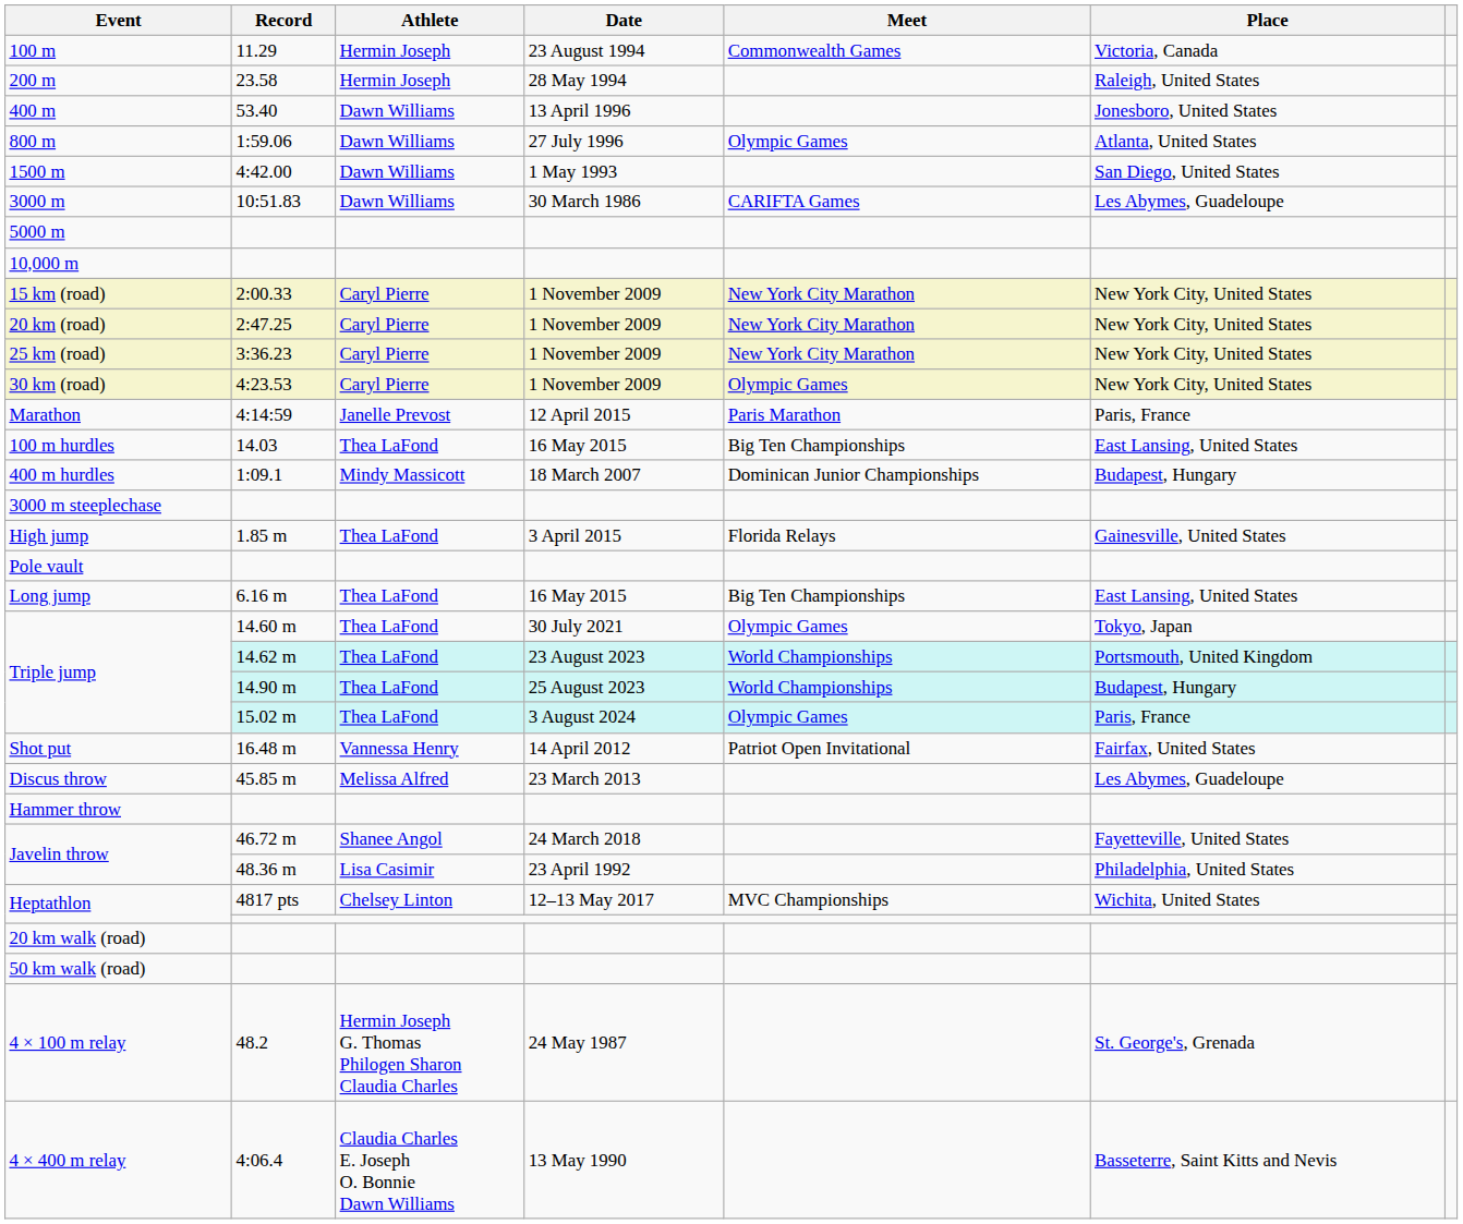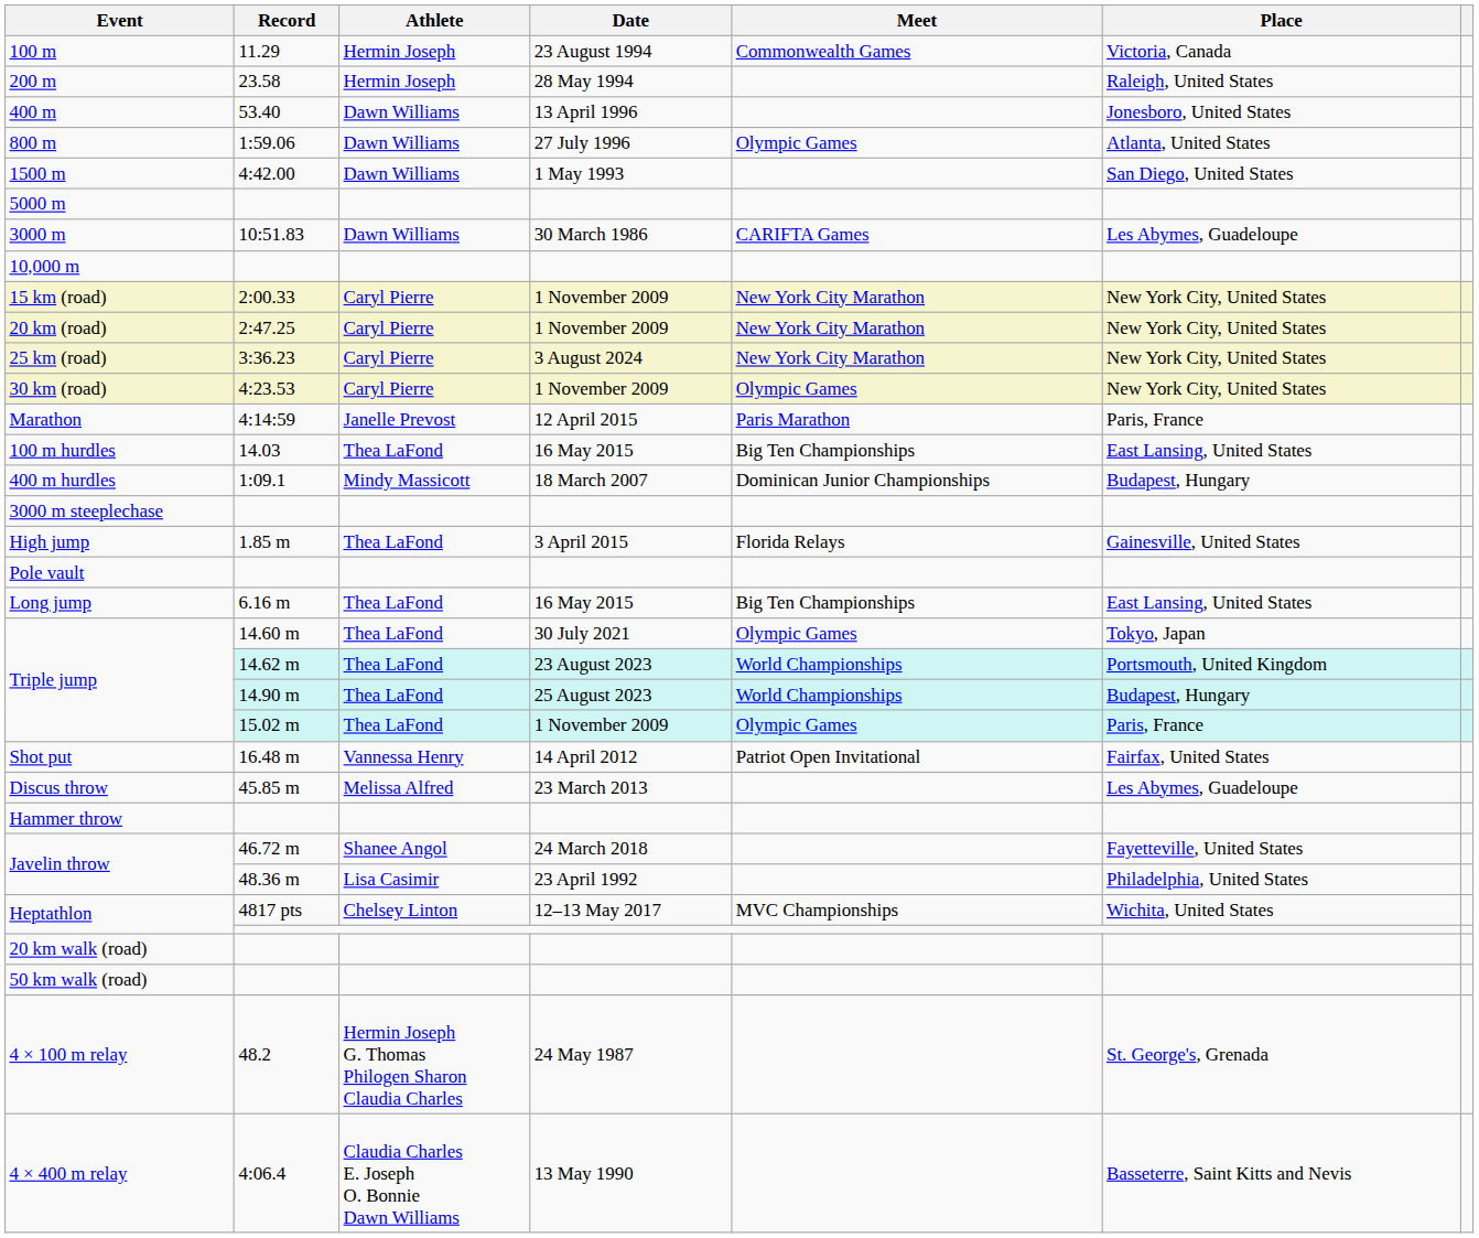rows swapped: 3000 m <-> 5000 m
25 km (road) | Date: 1 November 2009 -> 3 August 2024
Triple jump / 15.02 m | Date: 3 August 2024 -> 1 November 2009
